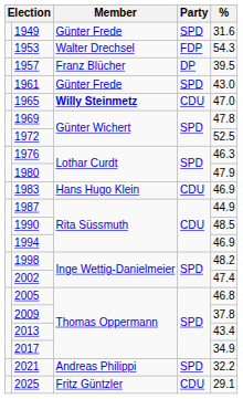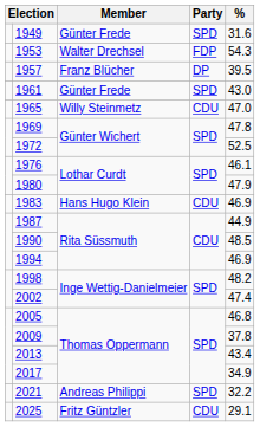1965 | Member: bold -> normal
1976 | %: 46.3 -> 46.1
